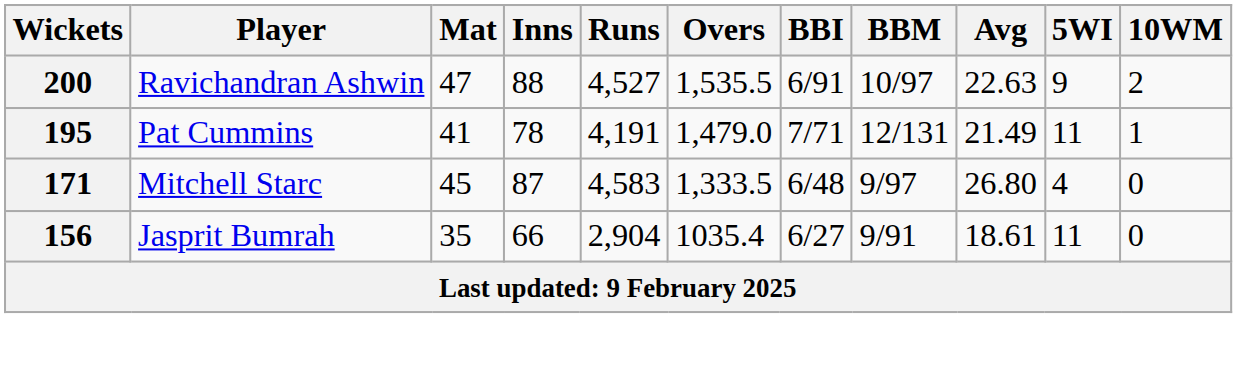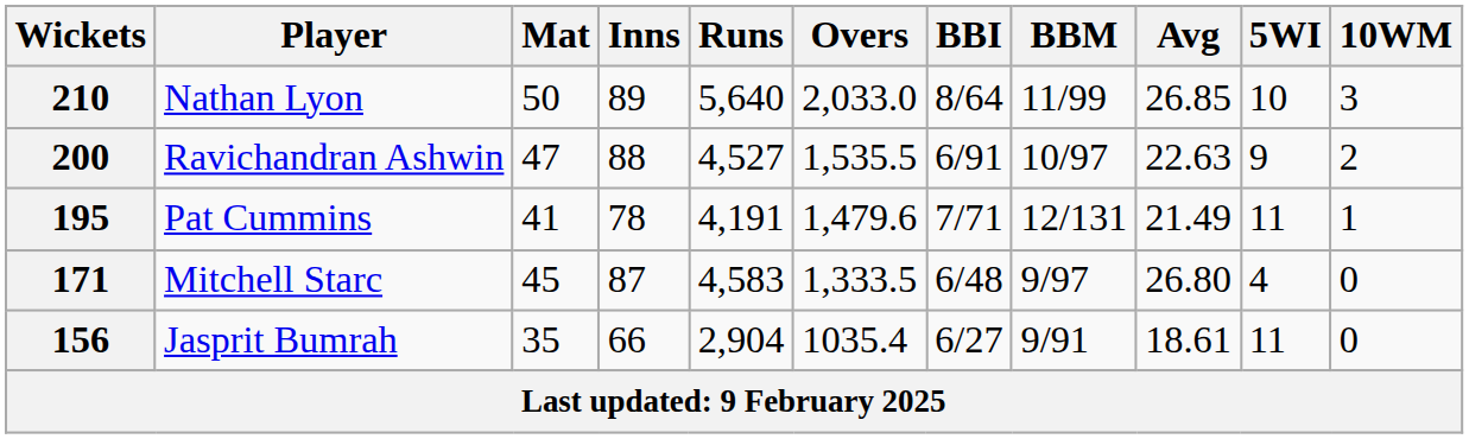+ row: 210 | Nathan Lyon | 50 | 89 | 5,640 | 2,033.0 | 8/64 | 11/99 | 26.85 | 10 | 3
195 | Overs: 1,479.0 -> 1,479.6
